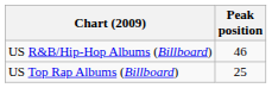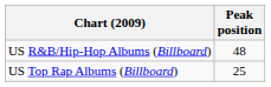US R&B/Hip-Hop Albums (Billboard) | Peak position: 46 -> 48
